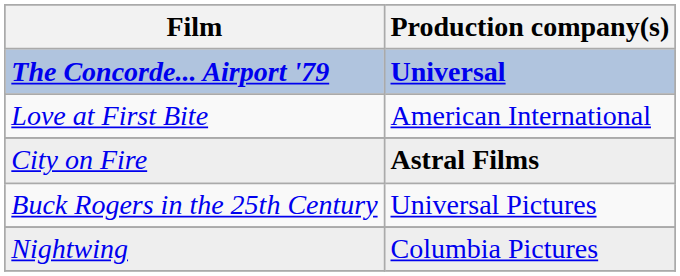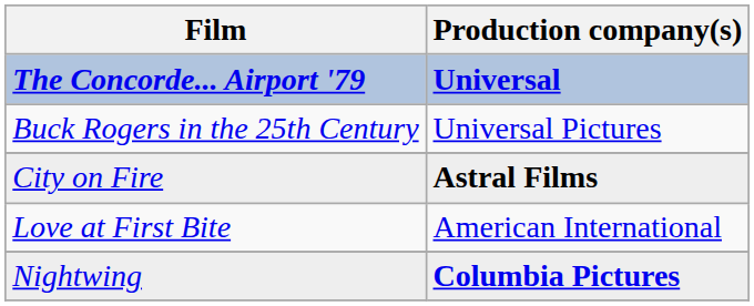rows swapped: Buck Rogers in the 25th Century <-> Love at First Bite
Nightwing | Production company(s): normal -> bold
